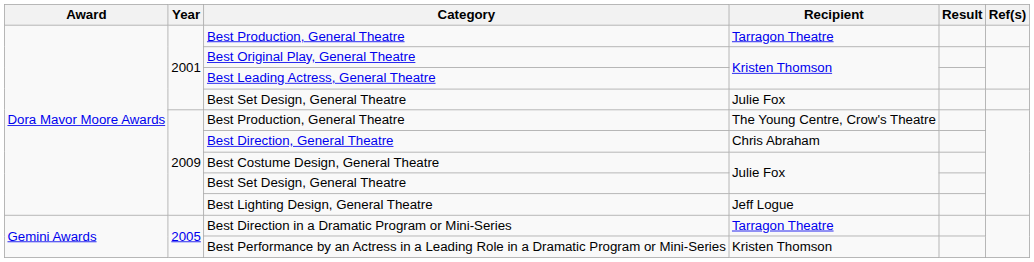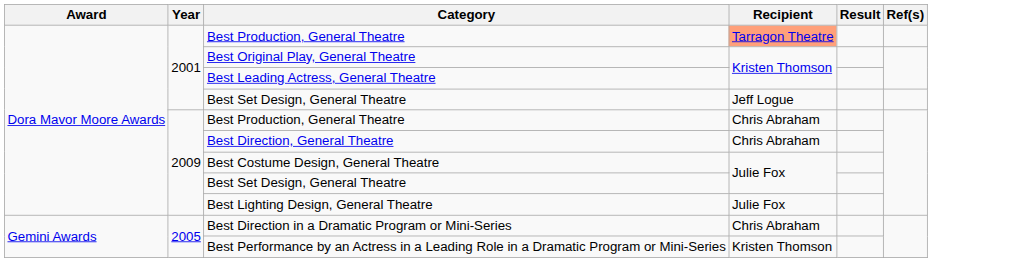2001 / Best Production, General Theatre | Recipient: no background -> lightsalmon background
2001 / Best Set Design, General Theatre | Recipient: Julie Fox -> Jeff Logue
2009 / Best Production, General Theatre | Recipient: The Young Centre, Crow's Theatre -> Chris Abraham
Best Lighting Design, General Theatre | Recipient: Jeff Logue -> Julie Fox
Best Direction in a Dramatic Program or Mini-Series | Recipient: Tarragon Theatre -> Chris Abraham
